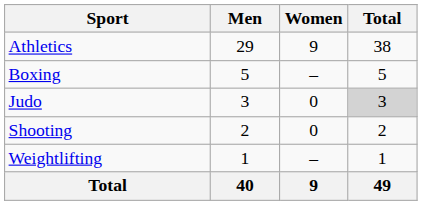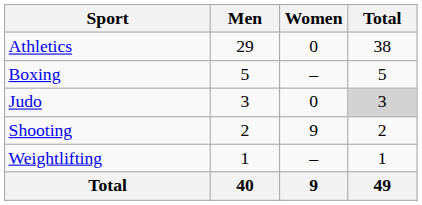Athletics | Women: 9 -> 0
Shooting | Women: 0 -> 9
